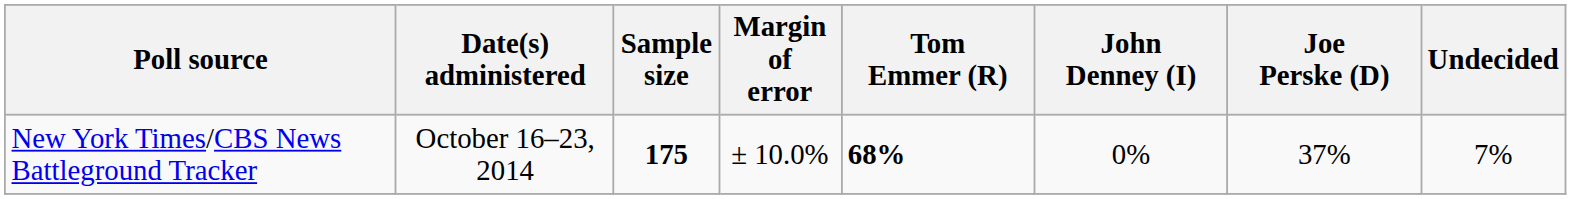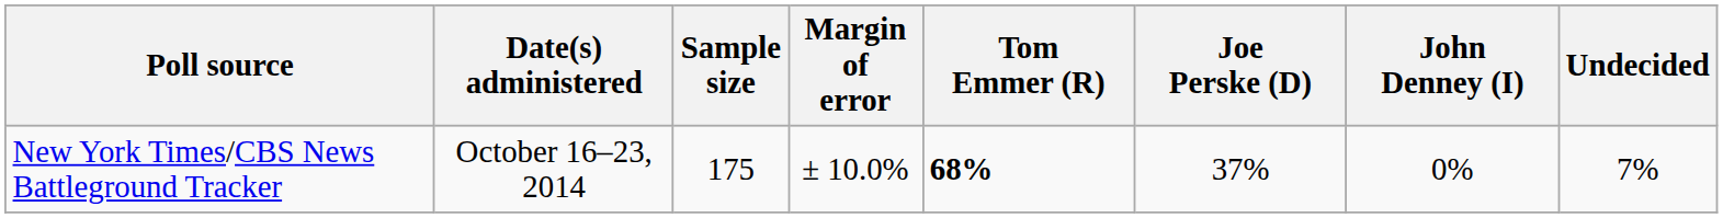columns swapped: Joe Perske (D) <-> John Denney (I)
New York Times/CBS News Battleground Tracker | Sample size: bold -> normal
